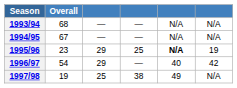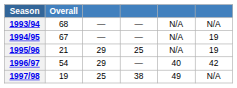1994/95 | column 6: N/A -> 19
1995/96 | Overall: 23 -> 21
1995/96 | column 5: bold -> normal
